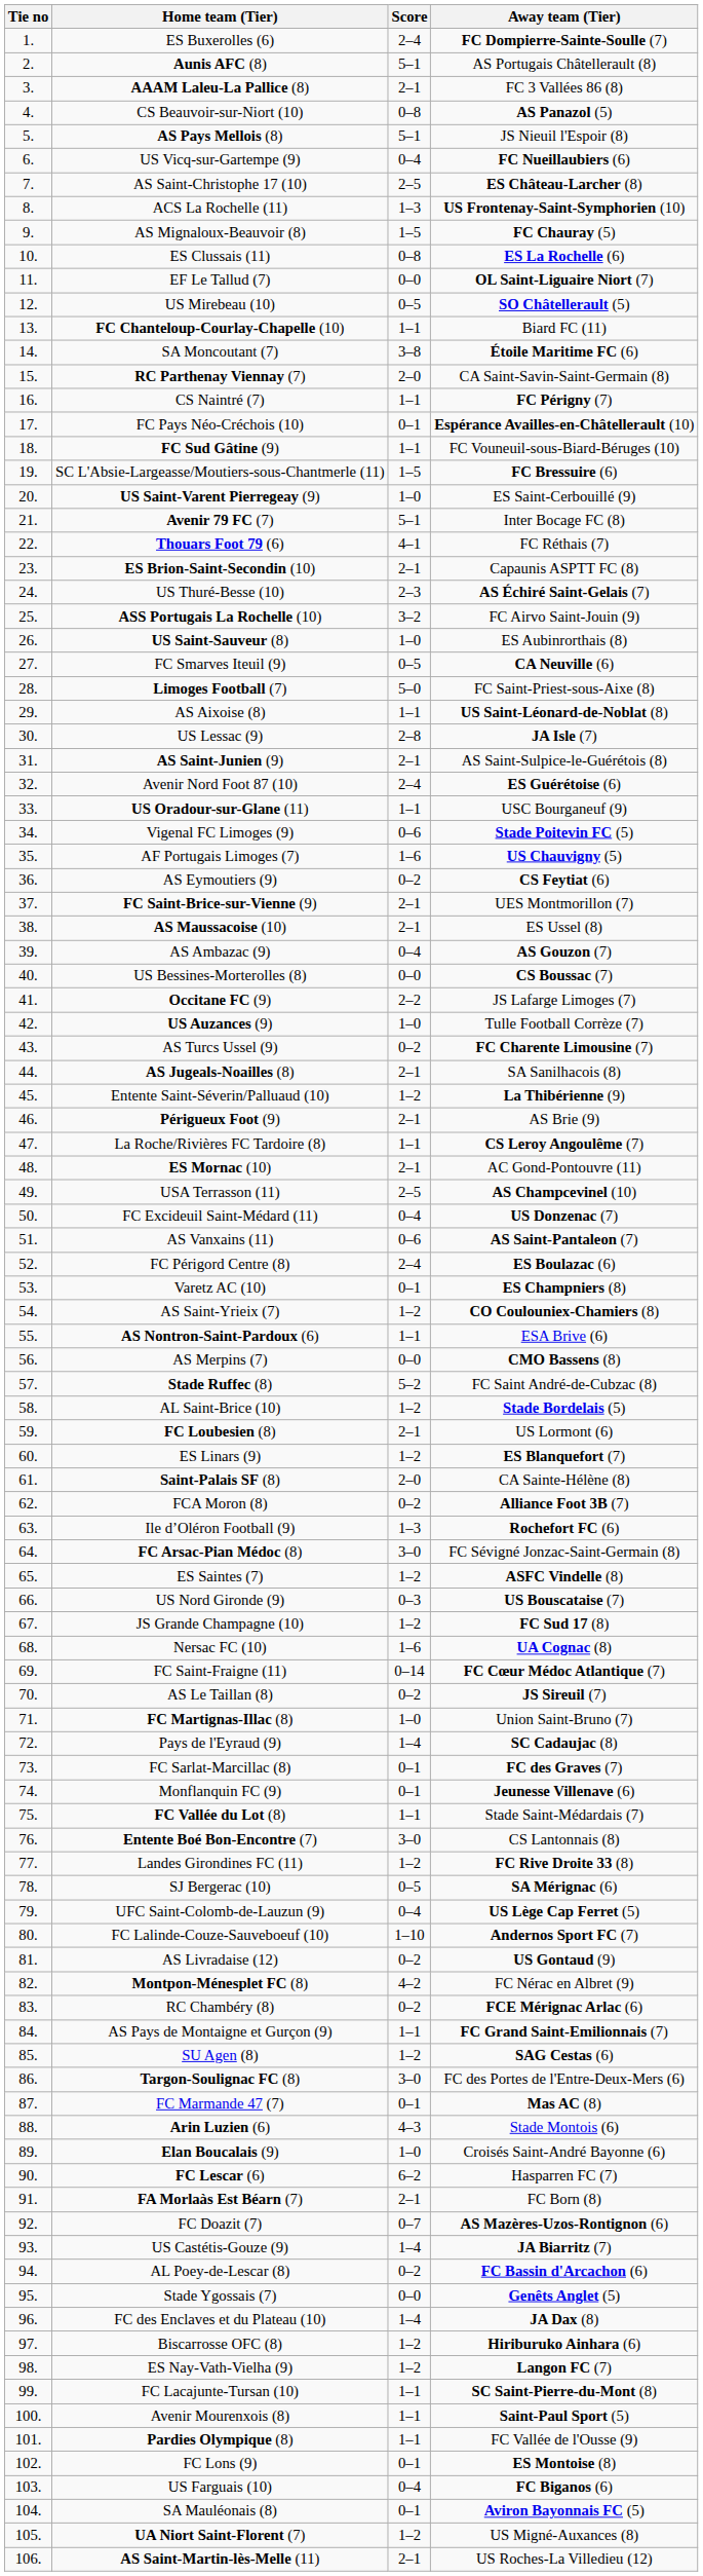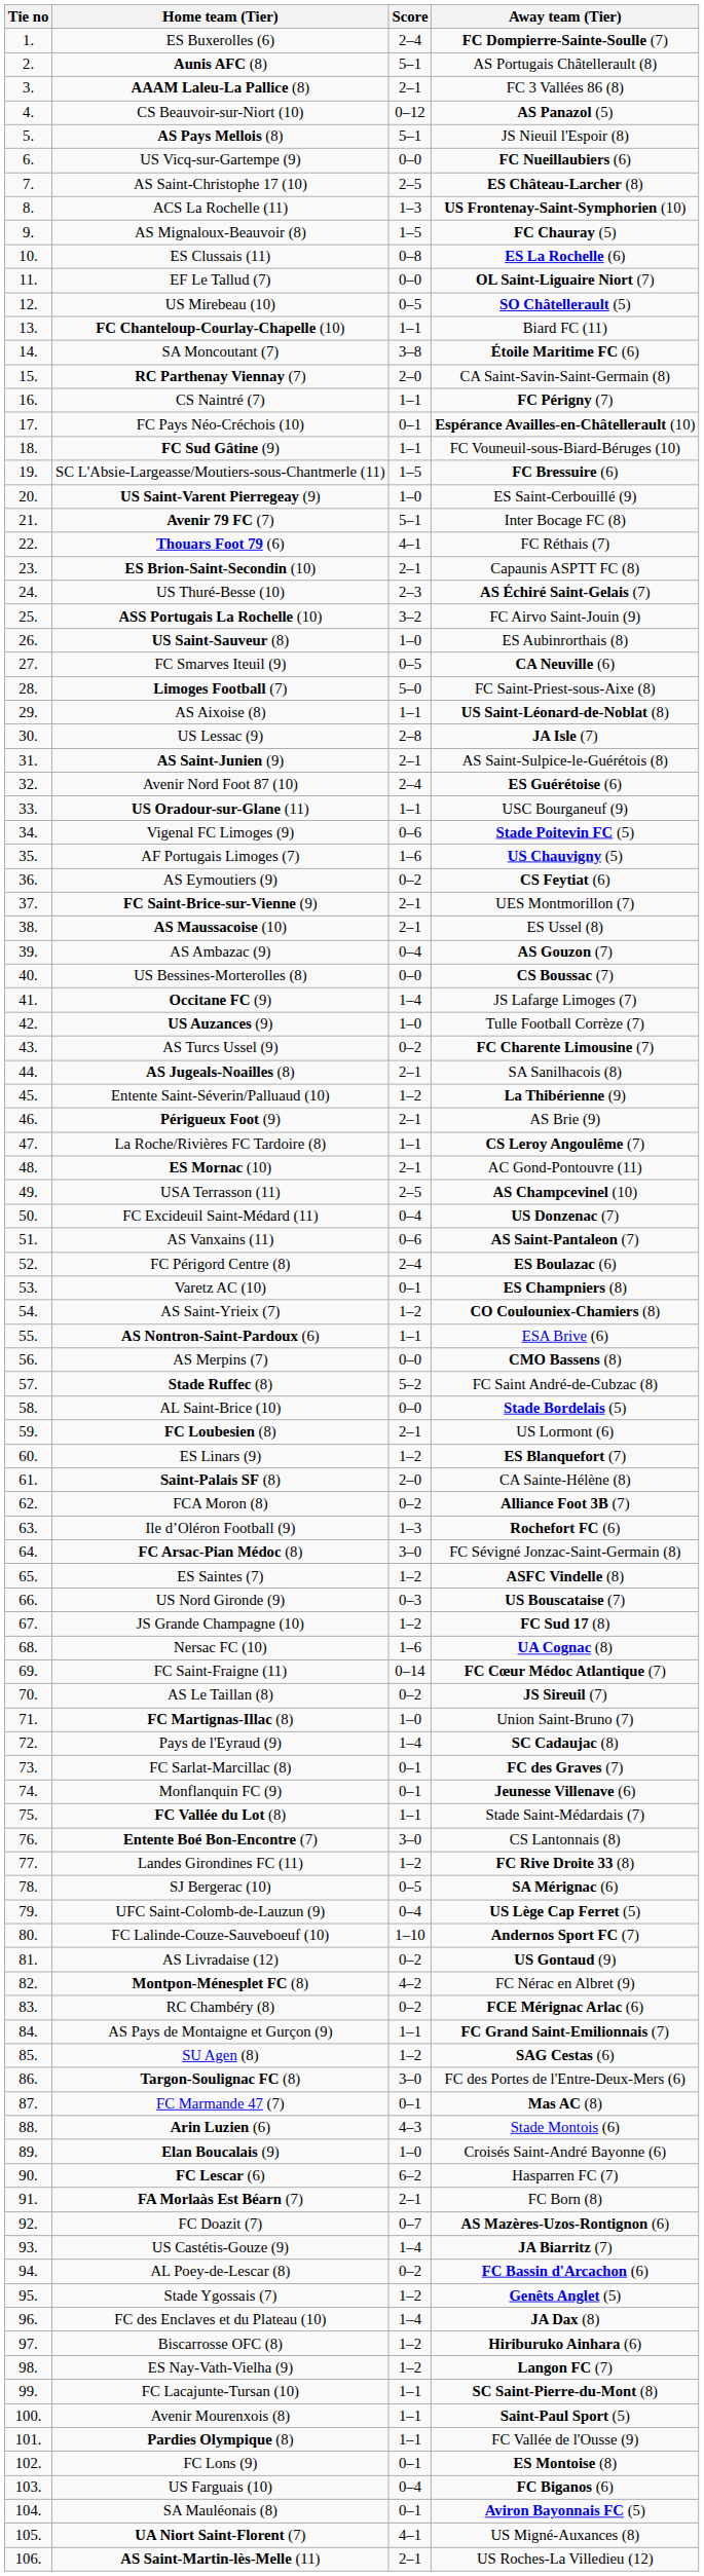CS Beauvoir-sur-Niort (10) | Score: 0–8 -> 0–12
US Vicq-sur-Gartempe (9) | Score: 0–4 -> 0–0
Occitane FC (9) | Score: 2–2 -> 1–4
AL Saint-Brice (10) | Score: 1–2 -> 0–0
Stade Ygossais (7) | Score: 0–0 -> 1–2
UA Niort Saint-Florent (7) | Score: 1–2 -> 4–1
